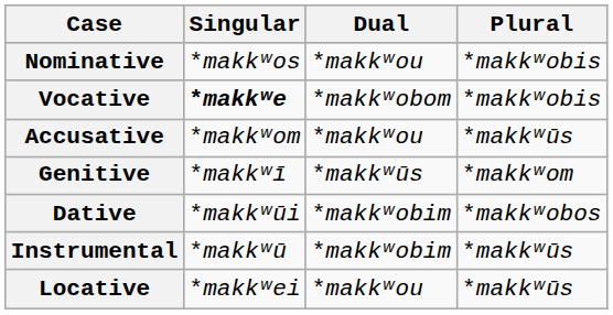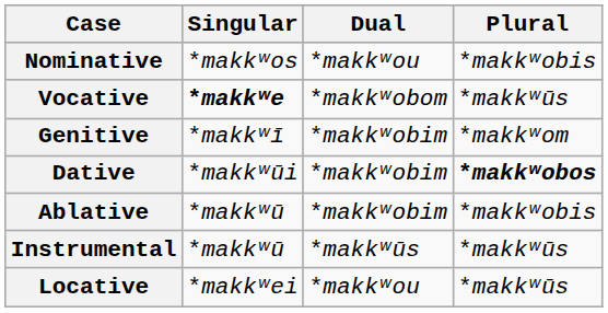Vocative | Plural: *makkʷobis -> *makkʷūs
- row: Accusative | *makkʷom | *makkʷou | *makkʷūs
Genitive | Dual: *makkʷūs -> *makkʷobim
Dative | Plural: normal -> bold
+ row: Ablative | *makkʷū | *makkʷobim | *makkʷobis
Instrumental | Dual: *makkʷobim -> *makkʷūs
